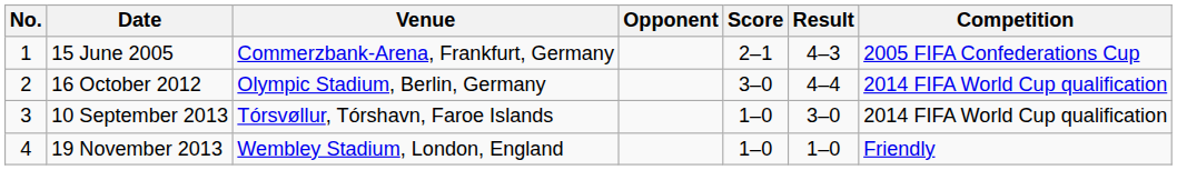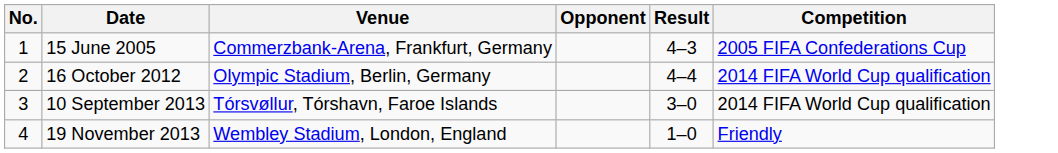- column: Score | 2–1 | 3–0 | 1–0 | 1–0
